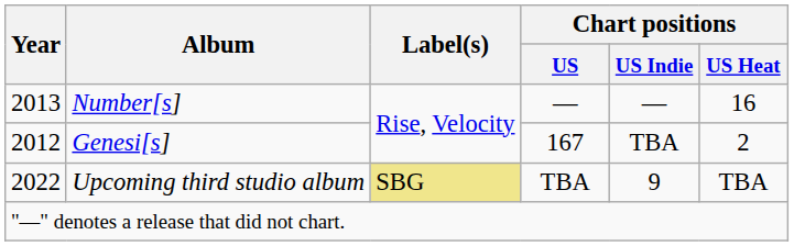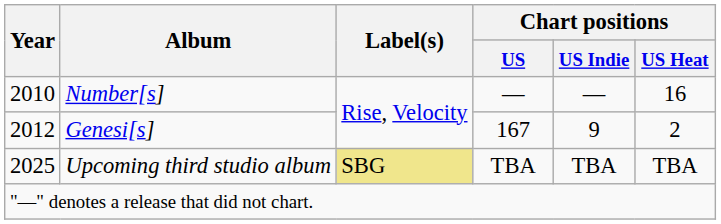Number[s] | Year: 2013 -> 2010
Genesi[s] | Chart positions / US Indie: TBA -> 9
Upcoming third studio album | Year: 2022 -> 2025
Upcoming third studio album | Chart positions / US Indie: 9 -> TBA
